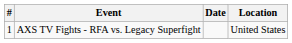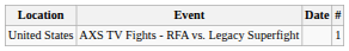columns swapped: # <-> Location
